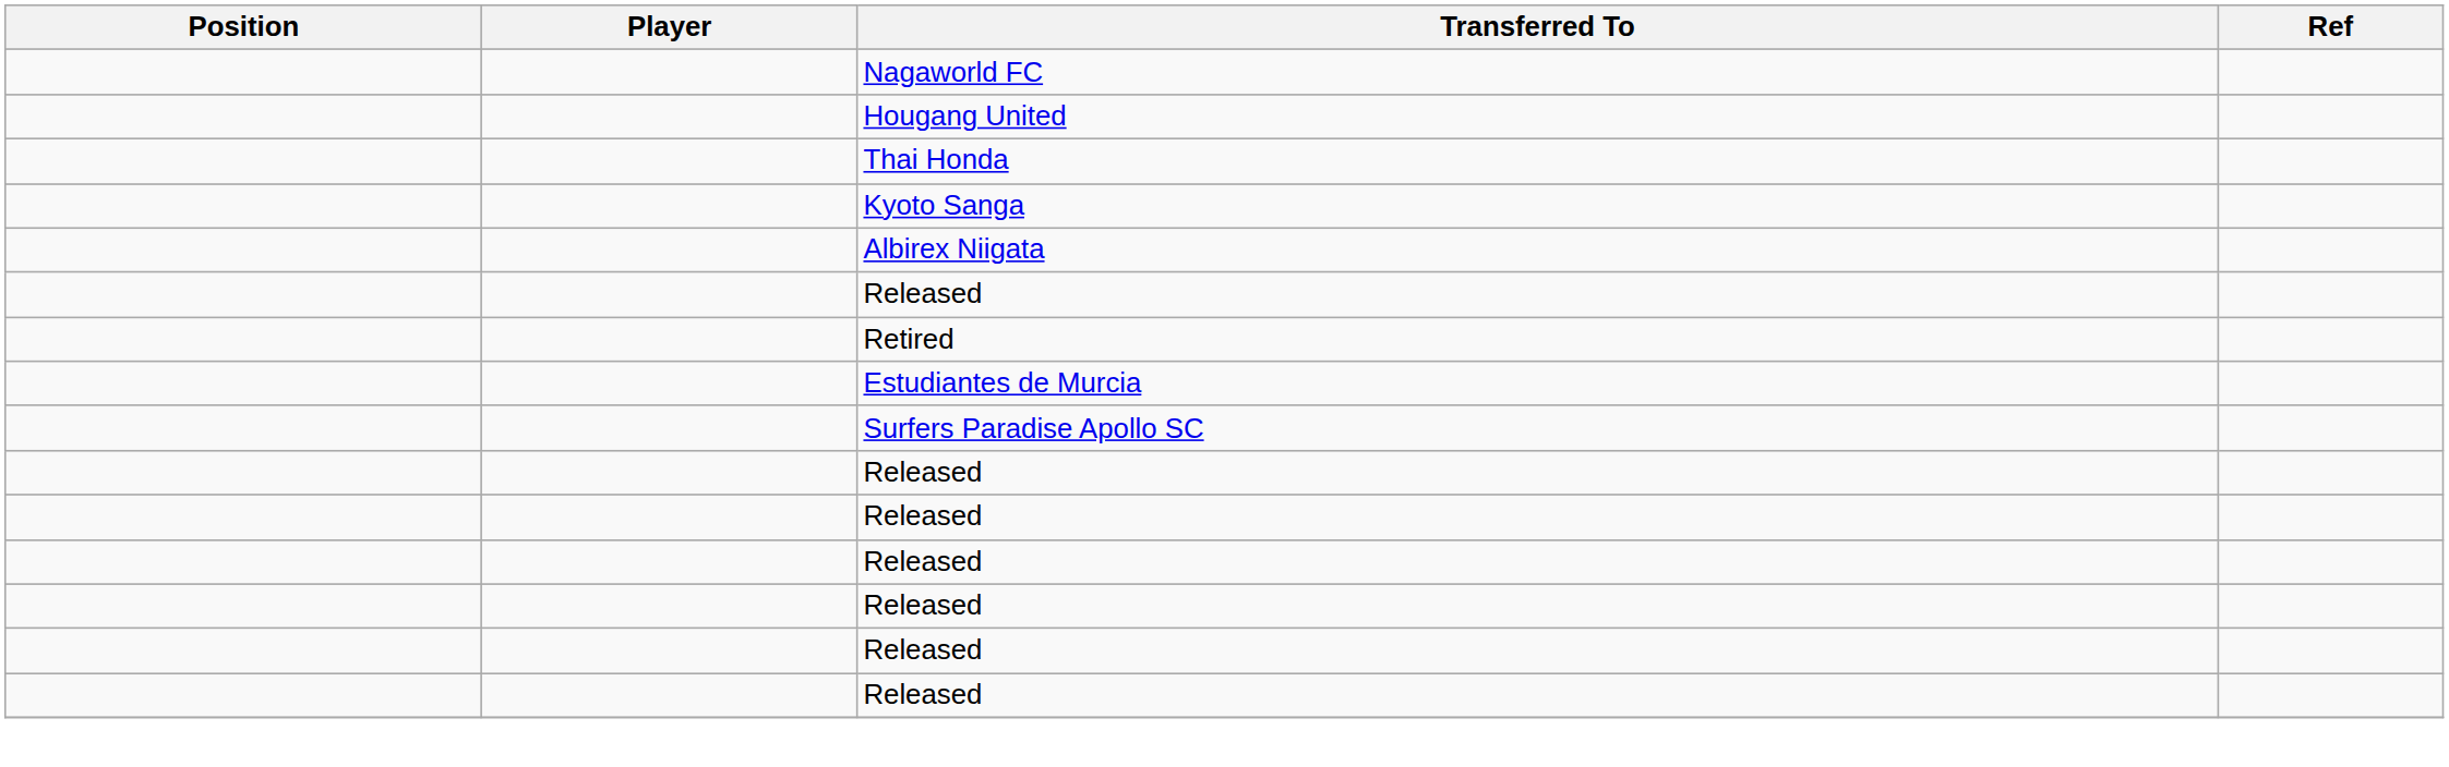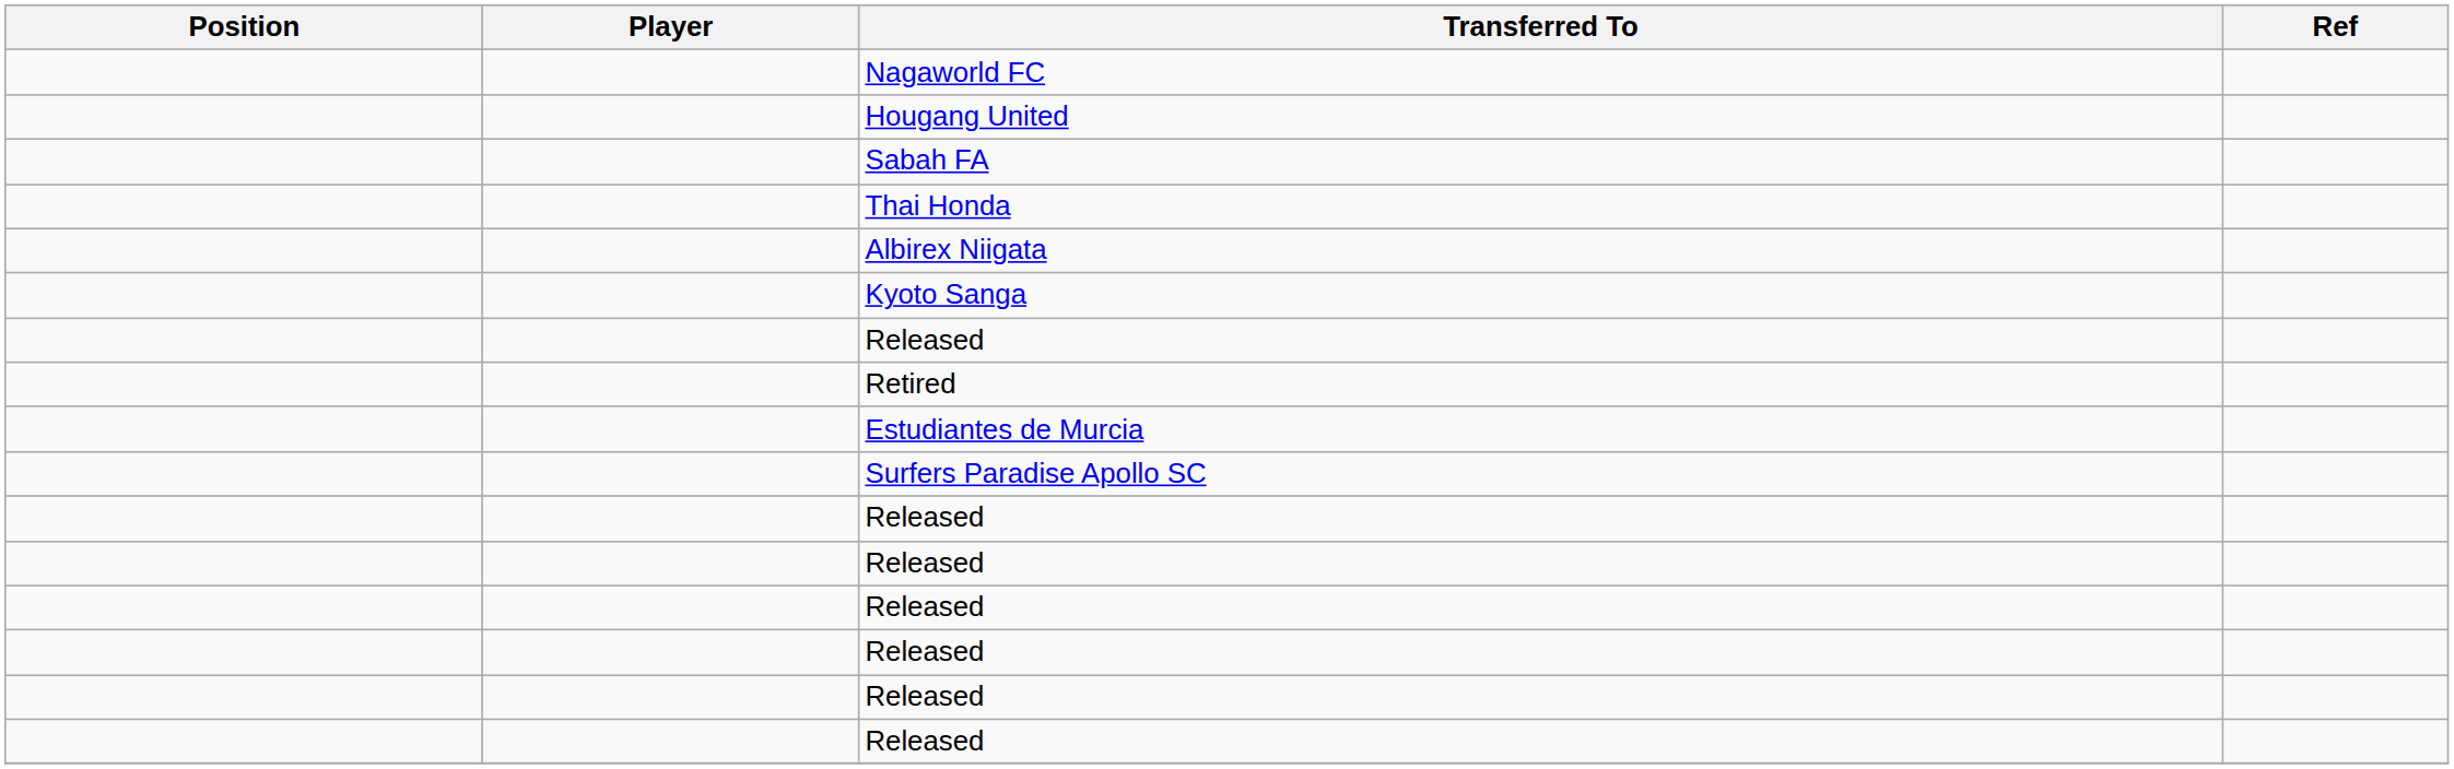+ row: Sabah FA
rows swapped: Kyoto Sanga <-> Albirex Niigata
